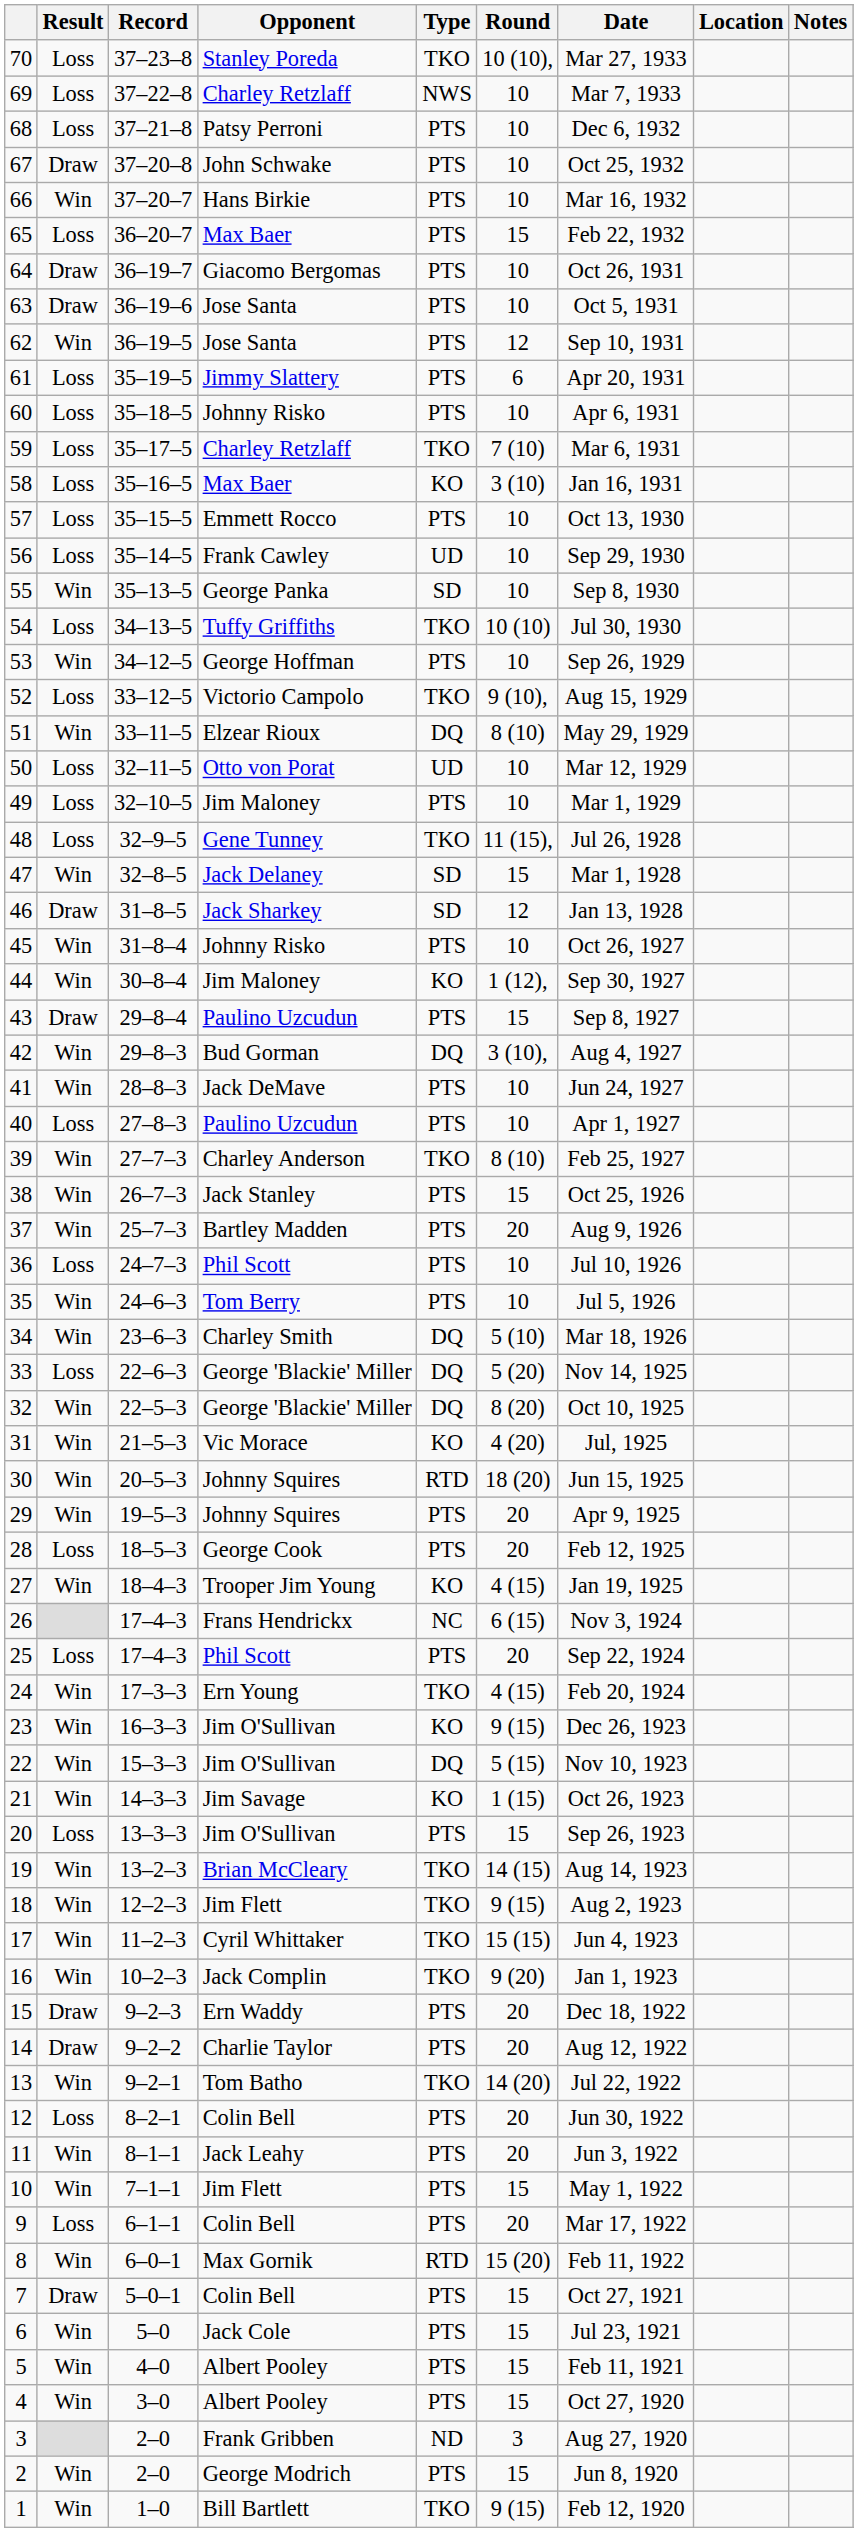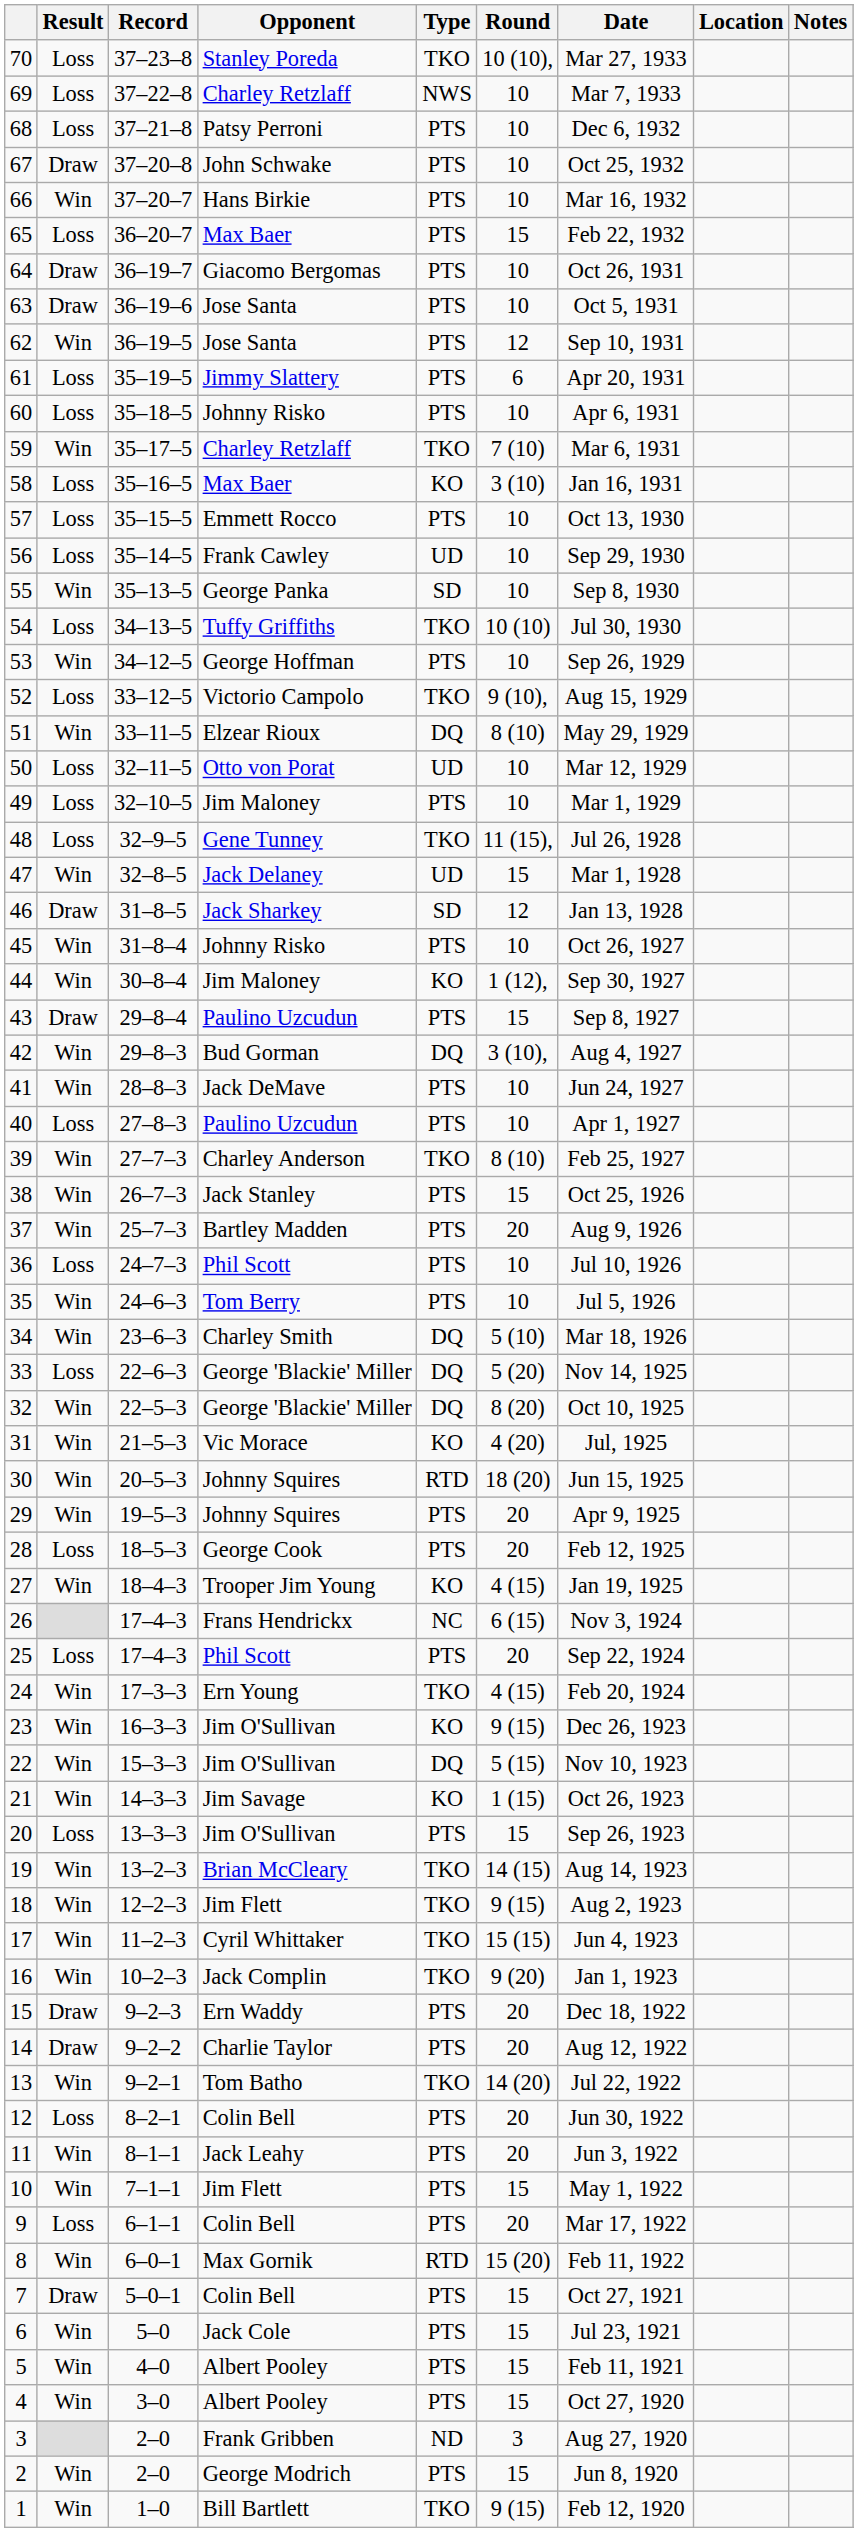59 | Result: Loss -> Win
47 | Type: SD -> UD
